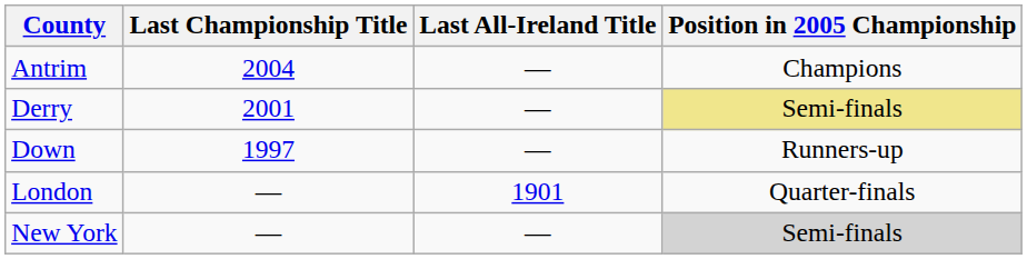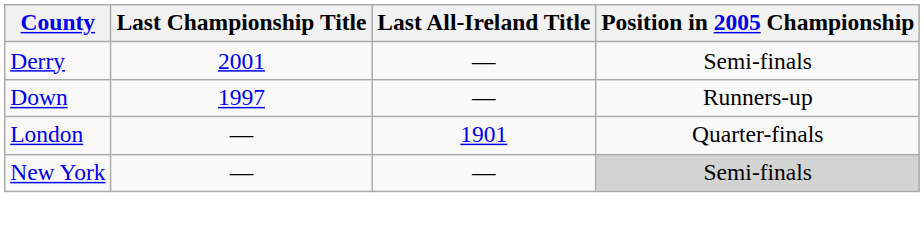- row: Antrim | 2004 | — | Champions
Derry | Position in 2005 Championship: khaki background -> no background
